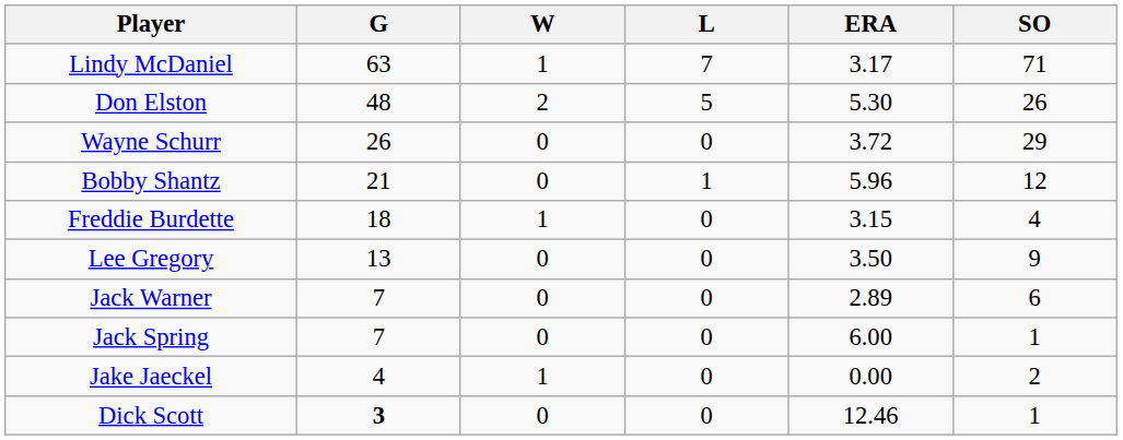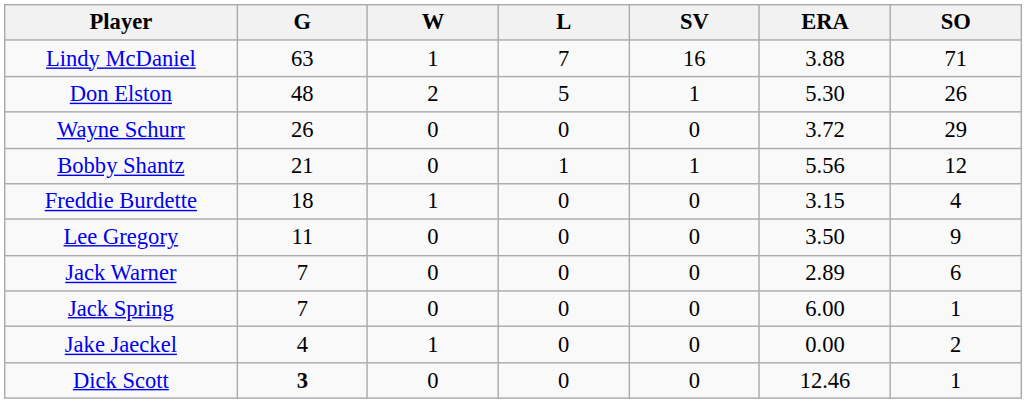+ column: SV | 16 | 1 | 0 | 1 | 0 | 0 | 0 | 0 | 0 | 0
Lindy McDaniel | ERA: 3.17 -> 3.88
Bobby Shantz | ERA: 5.96 -> 5.56
Lee Gregory | G: 13 -> 11
